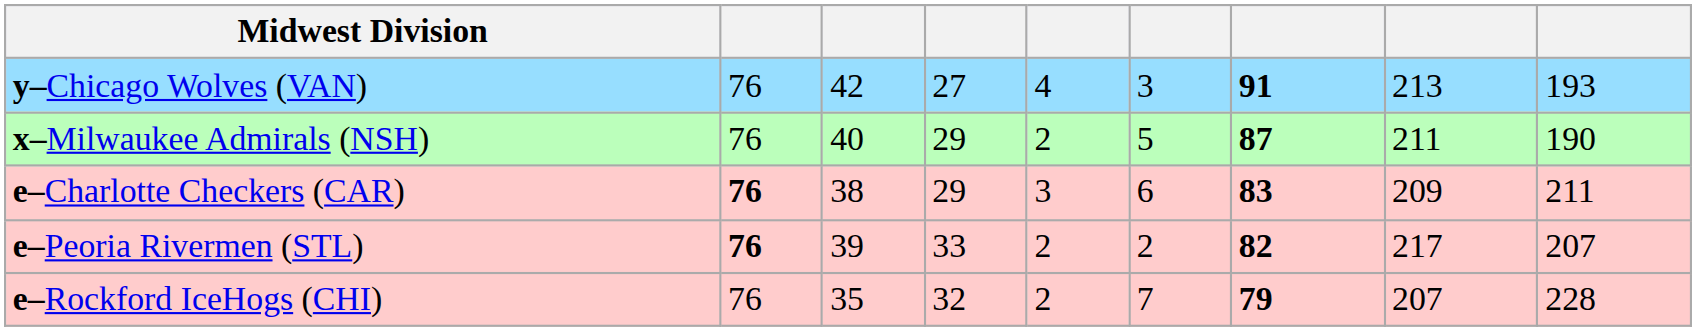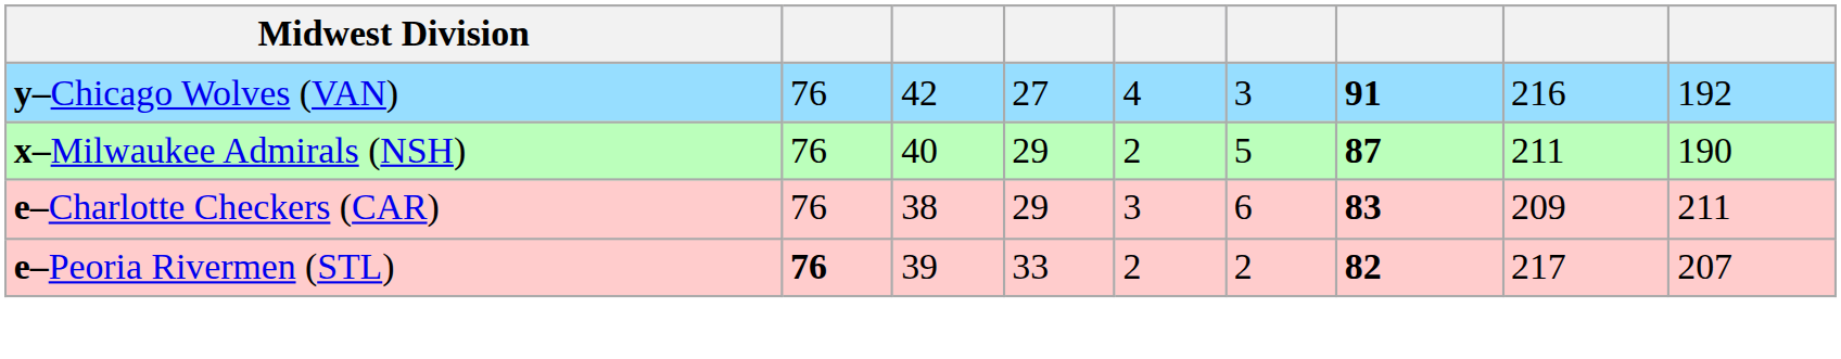y–Chicago Wolves (VAN) | column 8: 213 -> 216
y–Chicago Wolves (VAN) | column 9: 193 -> 192
e–Charlotte Checkers (CAR) | column 2: bold -> normal
- row: e–Rockford IceHogs (CHI) | 76 | 35 | 32 | 2 | 7 | 79 | 207 | 228
